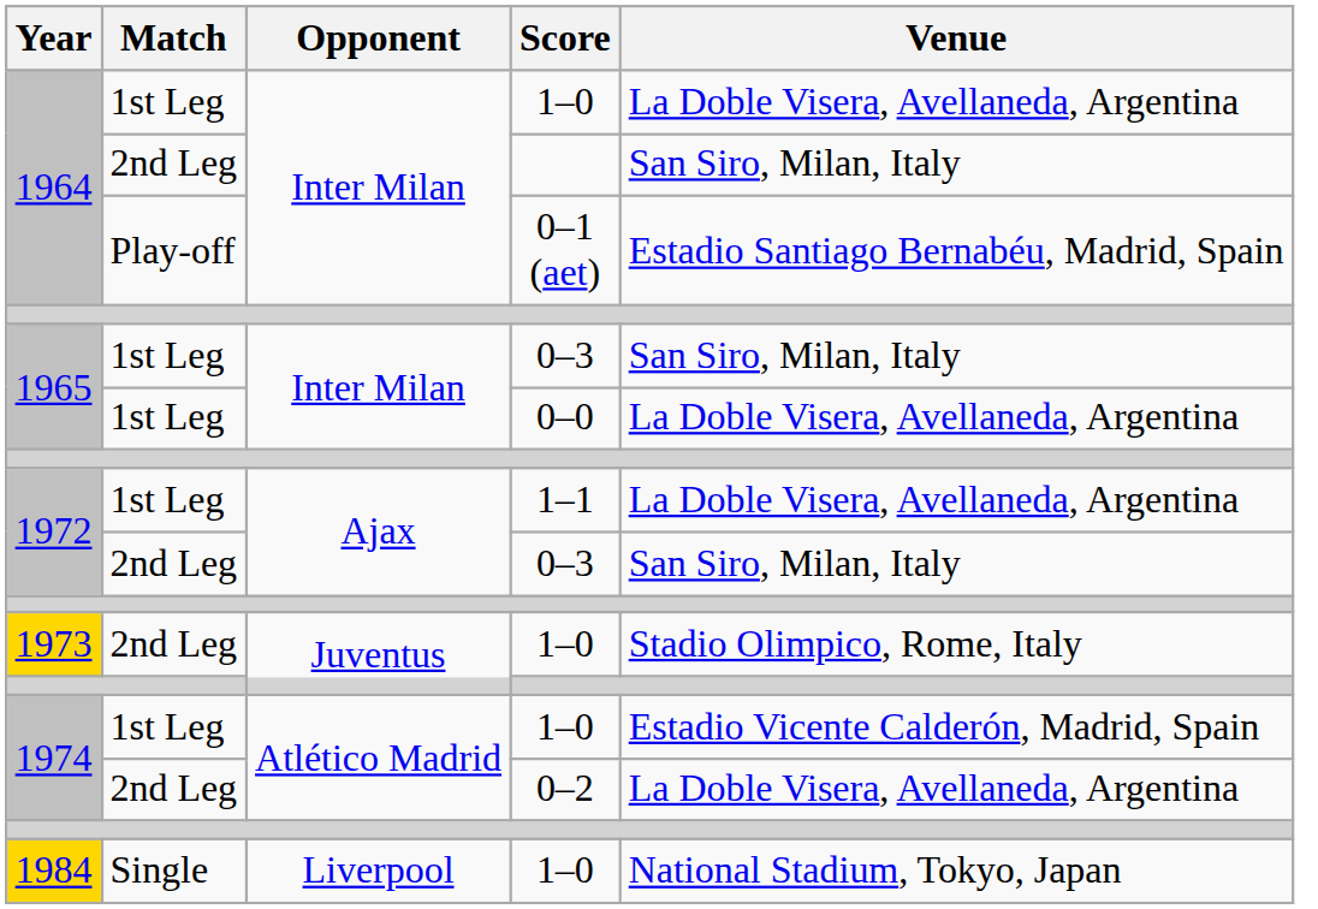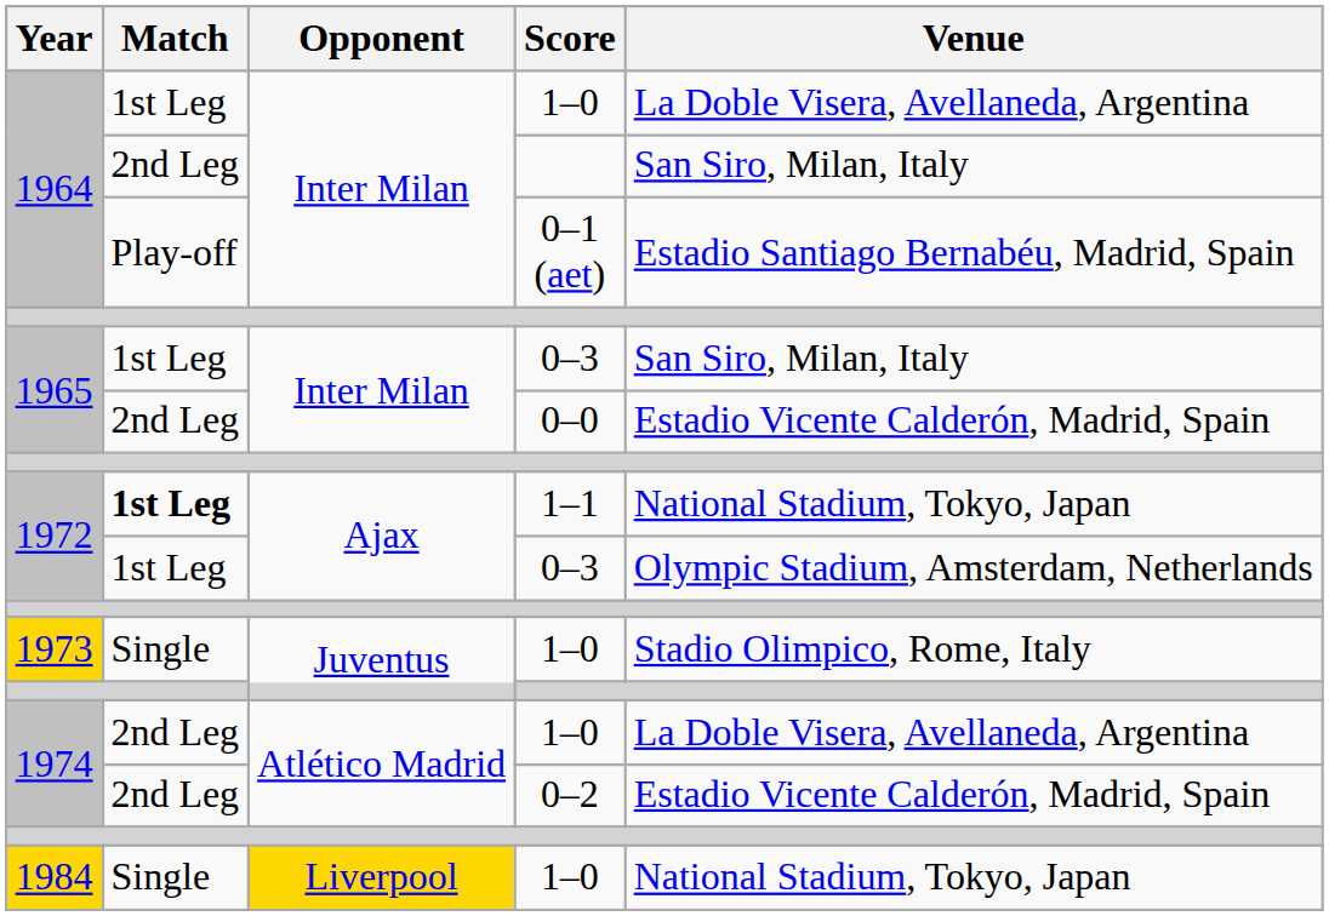1965 / 0–0 | Match: 1st Leg -> 2nd Leg
1965 / 0–0 | Venue: La Doble Visera, Avellaneda, Argentina -> Estadio Vicente Calderón, Madrid, Spain
1972 / 1–1 | Match: normal -> bold
1972 / 1–1 | Venue: La Doble Visera, Avellaneda, Argentina -> National Stadium, Tokyo, Japan
1972 / 0–3 | Match: 2nd Leg -> 1st Leg
1972 / 0–3 | Venue: San Siro, Milan, Italy -> Olympic Stadium, Amsterdam, Netherlands
1973 | Match: 2nd Leg -> Single
1974 / 1–0 | Match: 1st Leg -> 2nd Leg
1974 / 1–0 | Venue: Estadio Vicente Calderón, Madrid, Spain -> La Doble Visera, Avellaneda, Argentina
1974 / 0–2 | Venue: La Doble Visera, Avellaneda, Argentina -> Estadio Vicente Calderón, Madrid, Spain
1984 | Opponent: no background -> gold background
